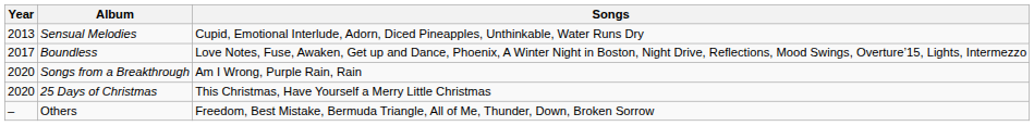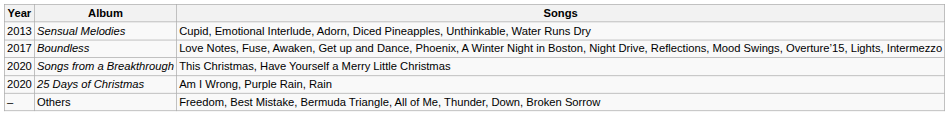Songs from a Breakthrough | Songs: Am I Wrong, Purple Rain, Rain -> This Christmas, Have Yourself a Merry Little Christmas
25 Days of Christmas | Songs: This Christmas, Have Yourself a Merry Little Christmas -> Am I Wrong, Purple Rain, Rain
